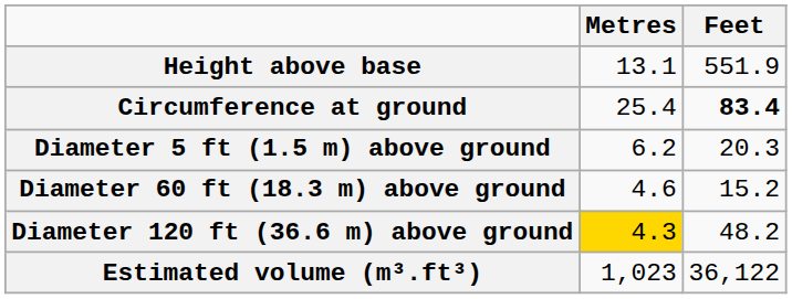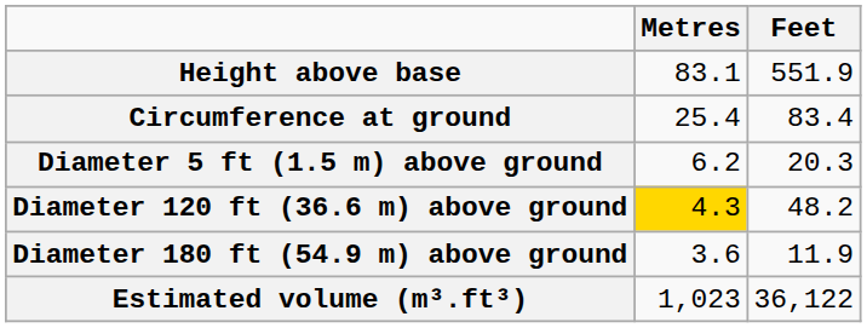Height above base | Metres: 13.1 -> 83.1
Circumference at ground | Feet: bold -> normal
- row: Diameter 60 ft (18.3 m) above ground | 4.6 | 15.2
+ row: Diameter 180 ft (54.9 m) above ground | 3.6 | 11.9
